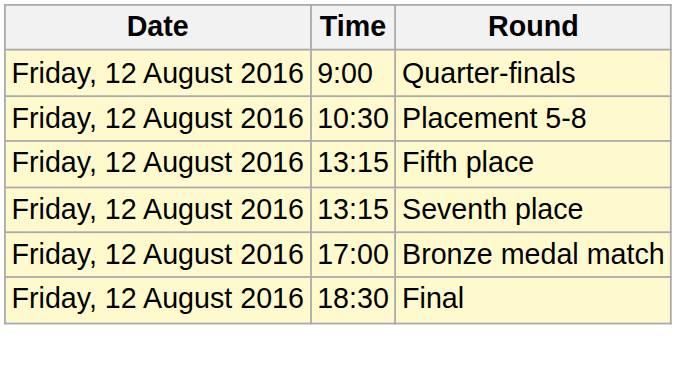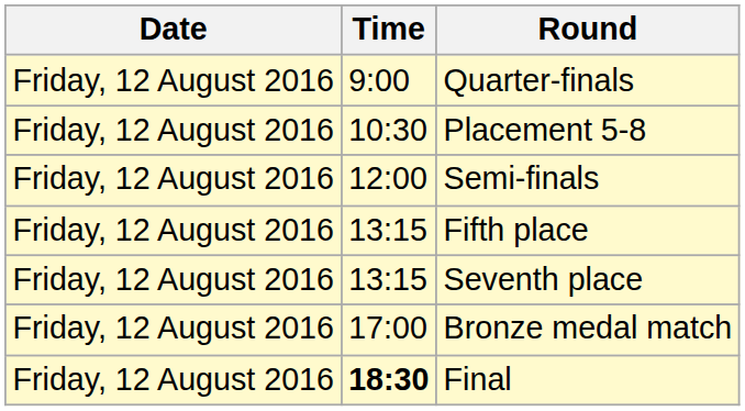+ row: Friday, 12 August 2016 | 12:00 | Semi-finals
Final | Time: normal -> bold
